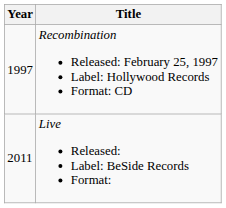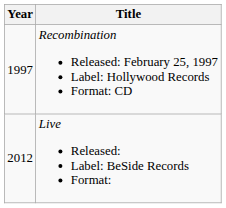Live Released: Label: BeSide Records Format: | Year: 2011 -> 2012
